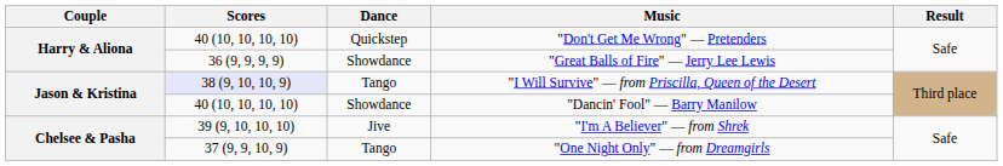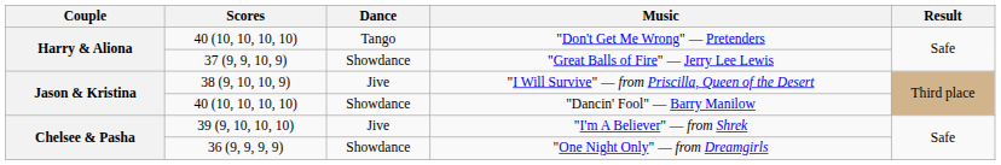"Don't Get Me Wrong" — Pretenders | Dance: Quickstep -> Tango
"Great Balls of Fire" — Jerry Lee Lewis | Scores: 36 (9, 9, 9, 9) -> 37 (9, 9, 10, 9)
"I Will Survive" — from Priscilla, Queen of the Desert | Scores: lavender background -> no background
"I Will Survive" — from Priscilla, Queen of the Desert | Dance: Tango -> Jive
"One Night Only" — from Dreamgirls | Scores: 37 (9, 9, 10, 9) -> 36 (9, 9, 9, 9)
"One Night Only" — from Dreamgirls | Dance: Tango -> Showdance
